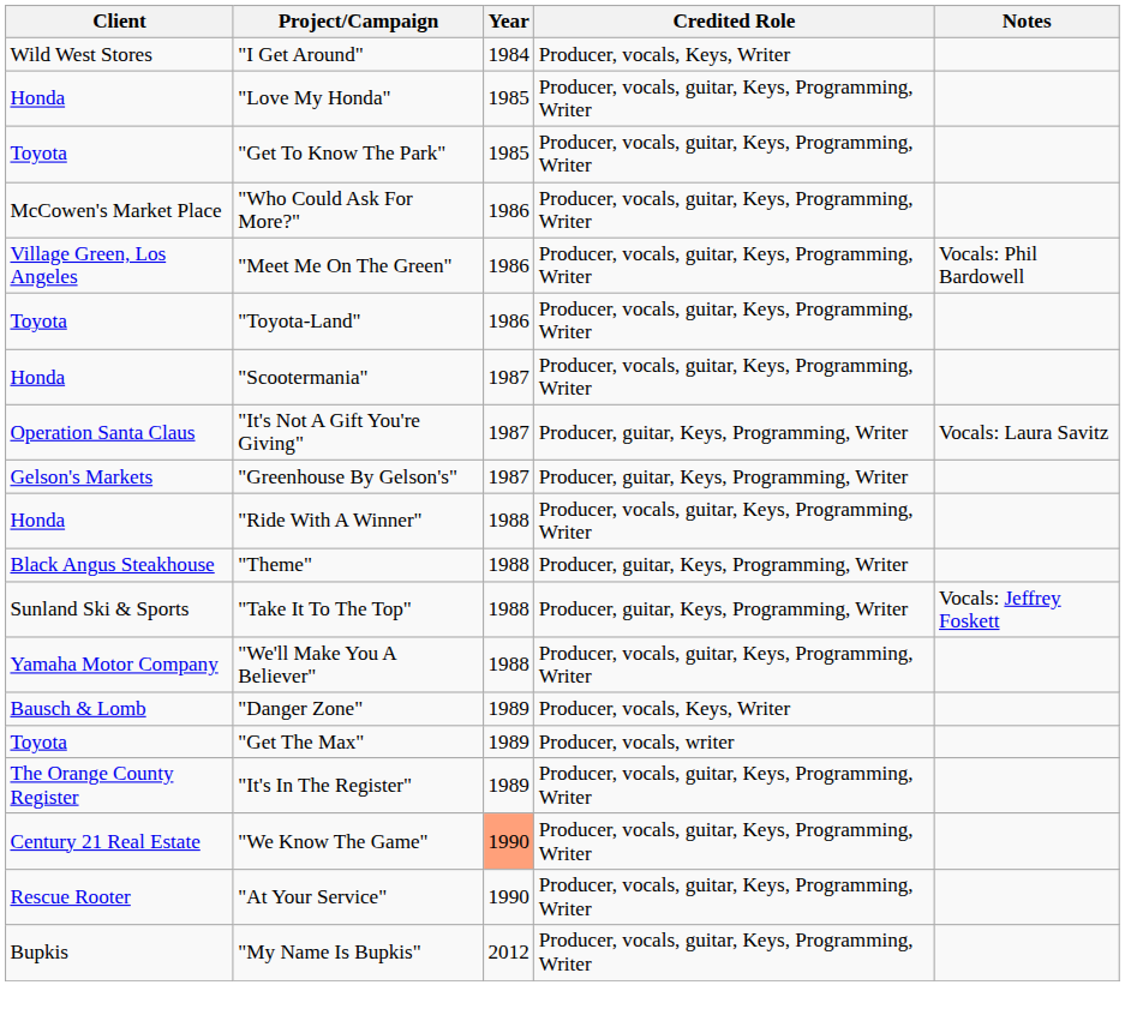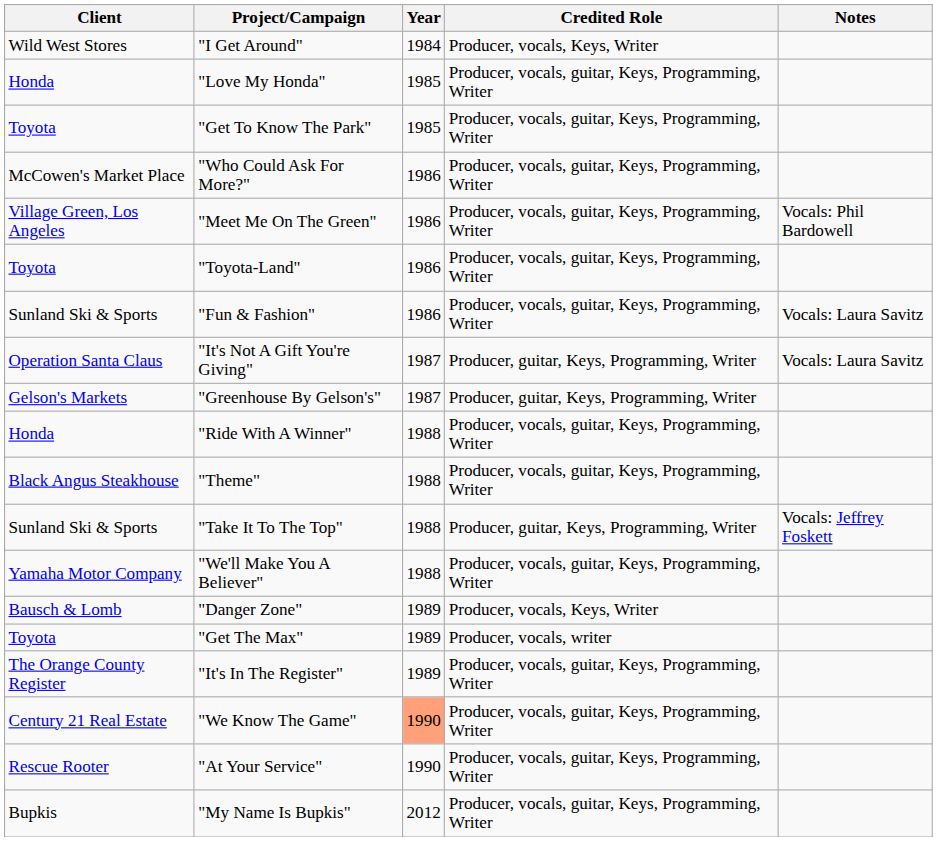+ row: Sunland Ski & Sports | "Fun & Fashion" | 1986 | Producer, vocals, guitar, Keys, Programming, Writer | Vocals: Laura Savitz
- row: Honda | "Scootermania" | 1987 | Producer, vocals, guitar, Keys, Programming, Writer
"Theme" | Credited Role: Producer, guitar, Keys, Programming, Writer -> Producer, vocals, guitar, Keys, Programming, Writer
